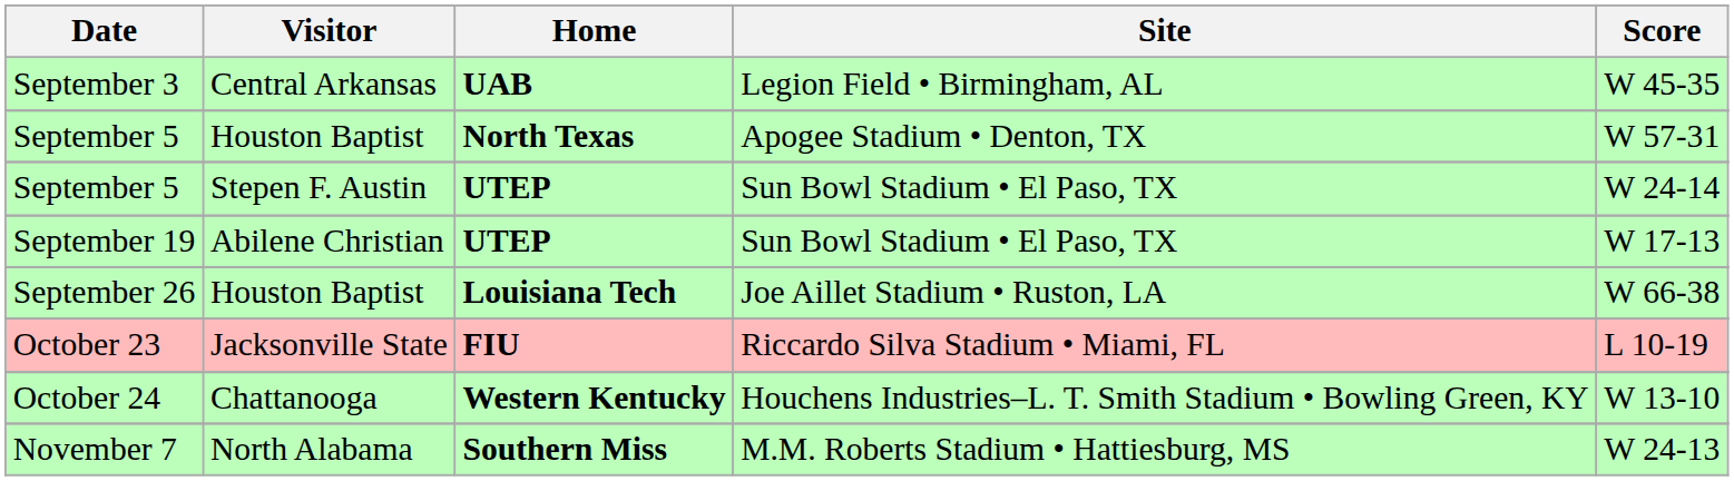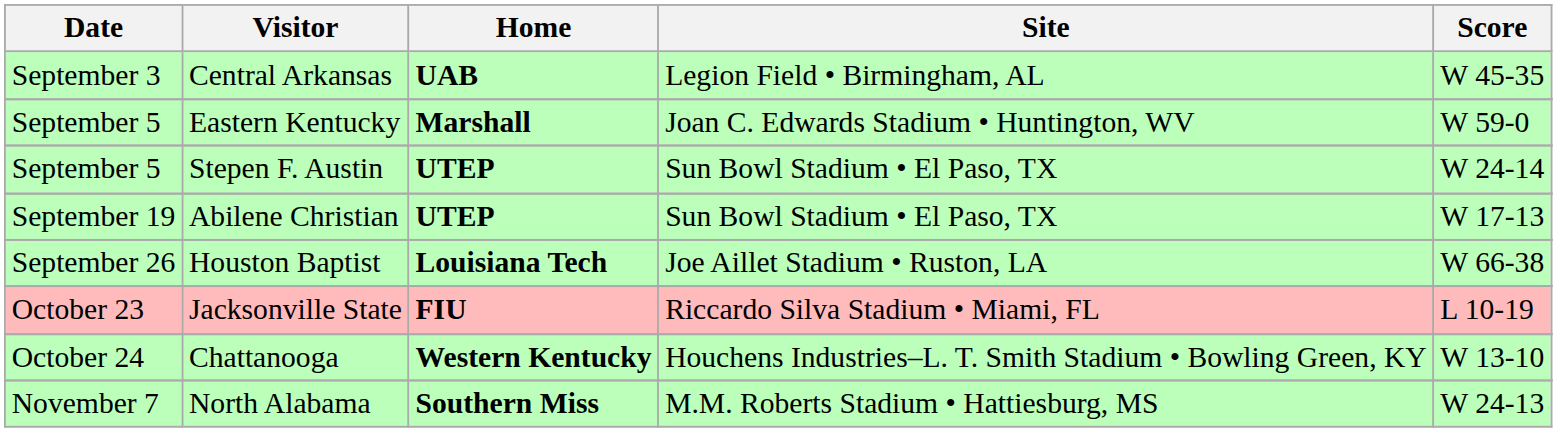+ row: September 5 | Eastern Kentucky | Marshall | Joan C. Edwards Stadium • Huntington, WV | W 59-0
- row: September 5 | Houston Baptist | North Texas | Apogee Stadium • Denton, TX | W 57-31
